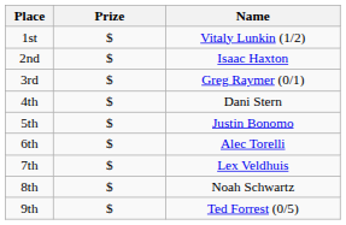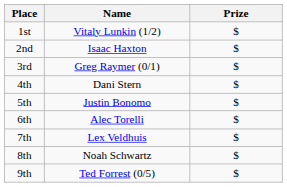columns swapped: Name <-> Prize
